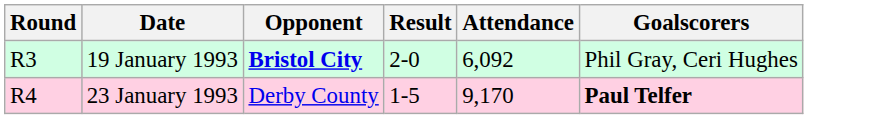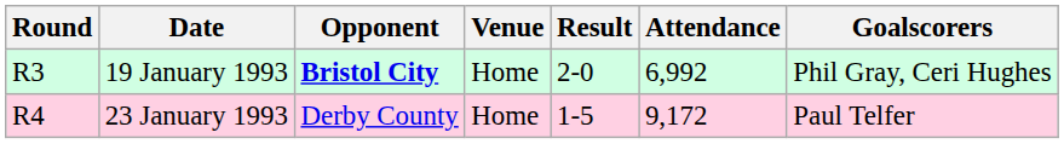+ column: Venue | Home | Home
19 January 1993 | Attendance: 6,092 -> 6,992
23 January 1993 | Attendance: 9,170 -> 9,172
23 January 1993 | Goalscorers: bold -> normal
